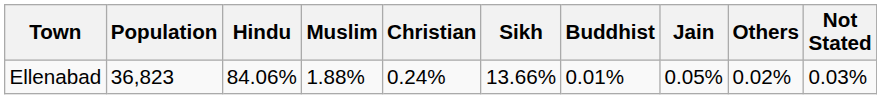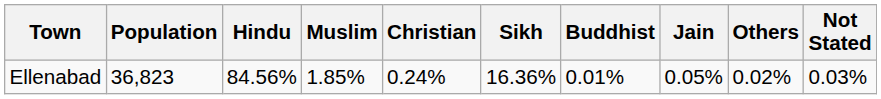Ellenabad | Hindu: 84.06% -> 84.56%
Ellenabad | Muslim: 1.88% -> 1.85%
Ellenabad | Sikh: 13.66% -> 16.36%
